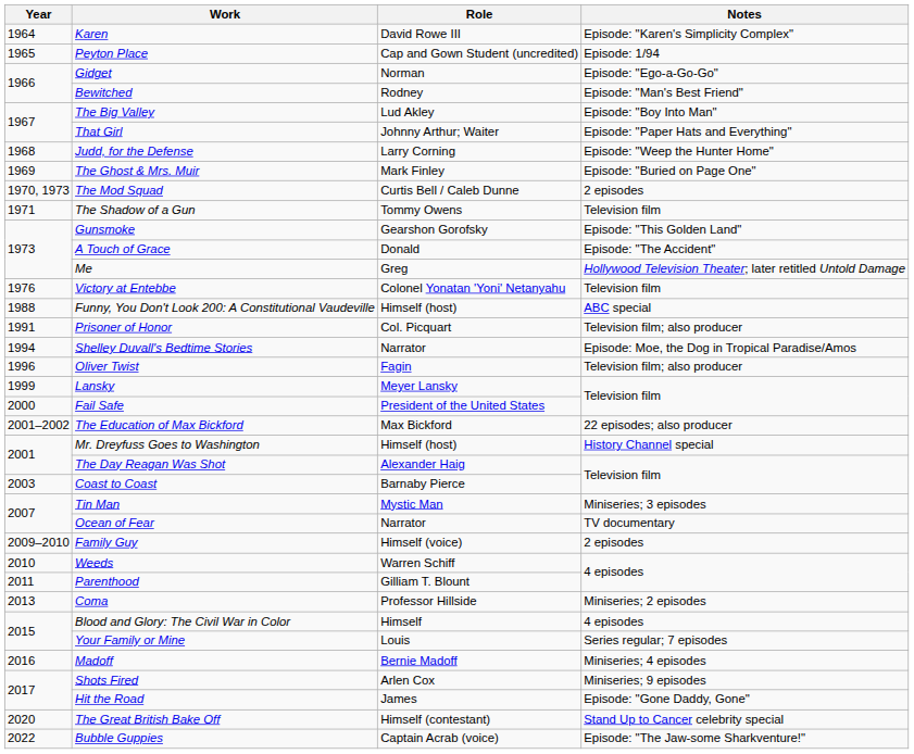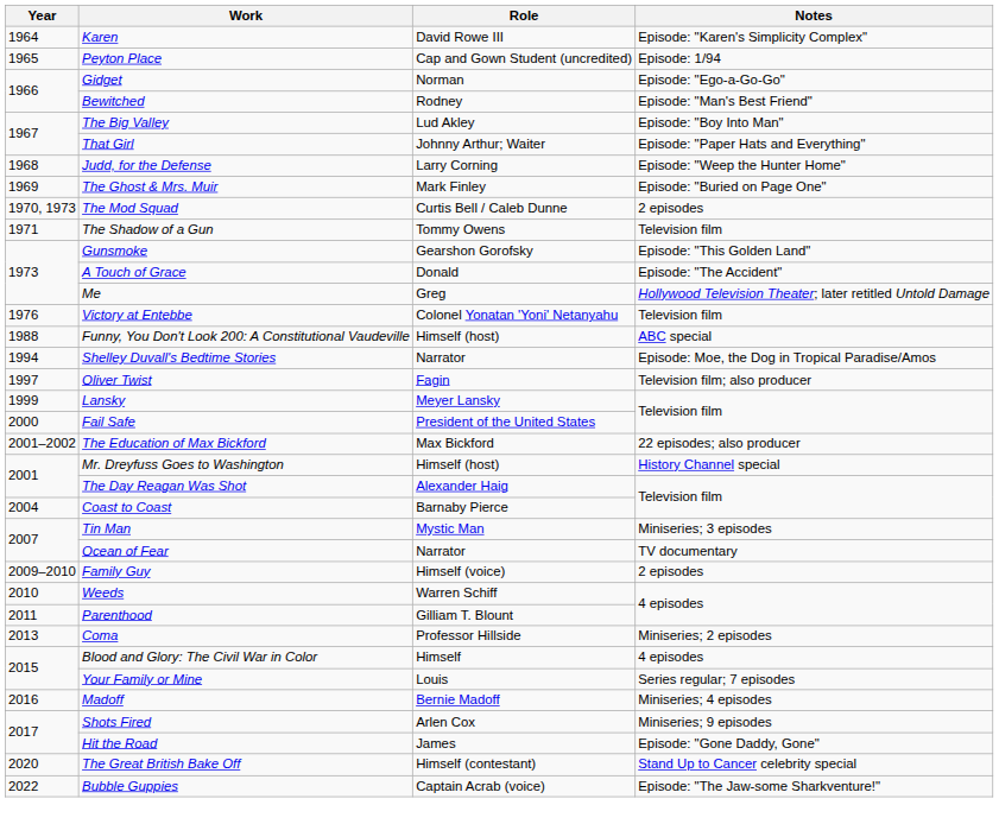- row: 1991 | Prisoner of Honor | Col. Picquart | Television film; also producer
Oliver Twist | Year: 1996 -> 1997
Coast to Coast | Year: 2003 -> 2004
